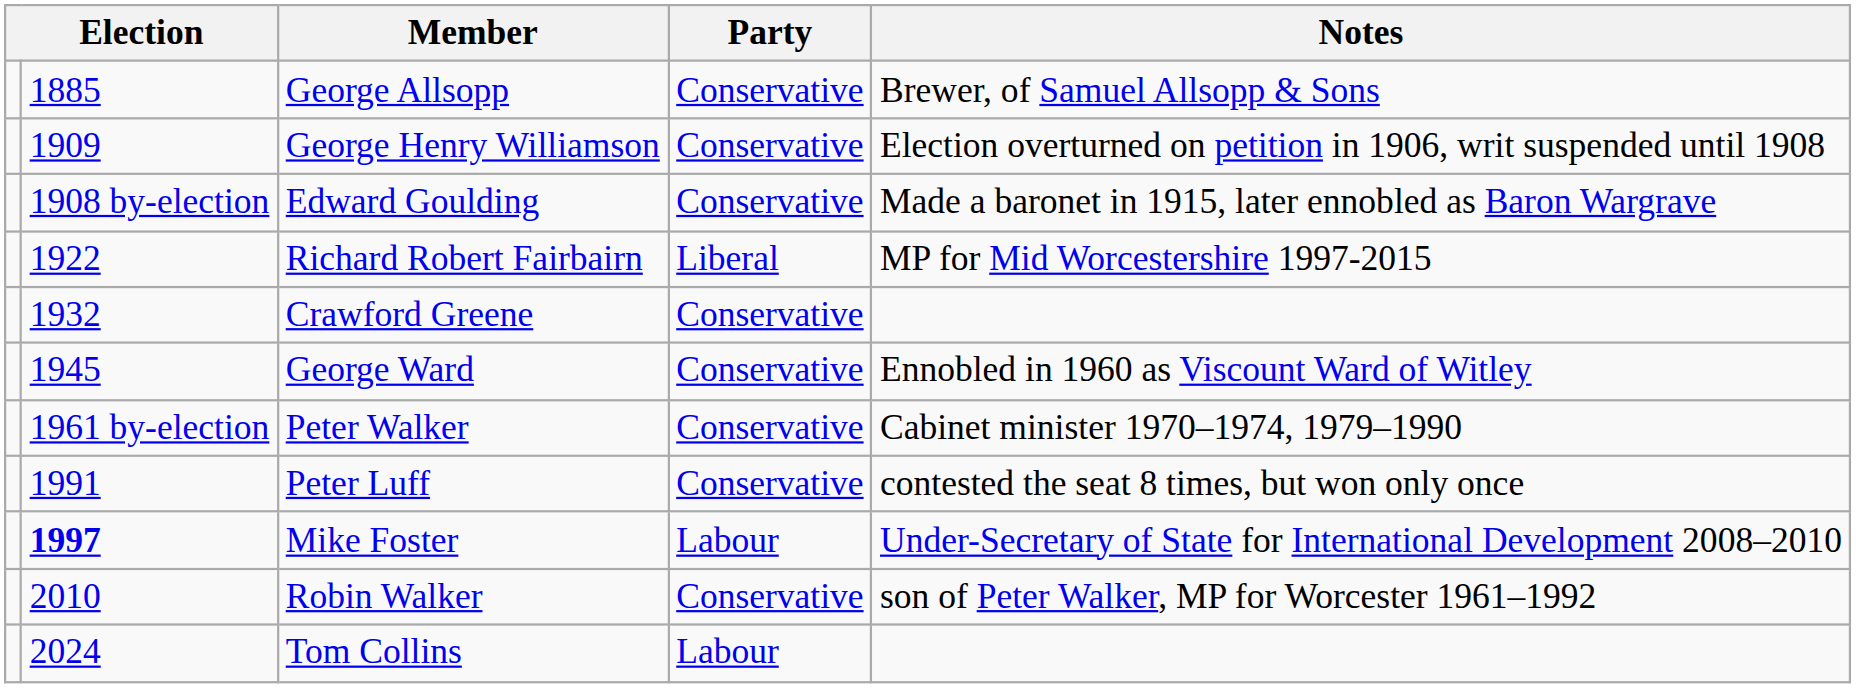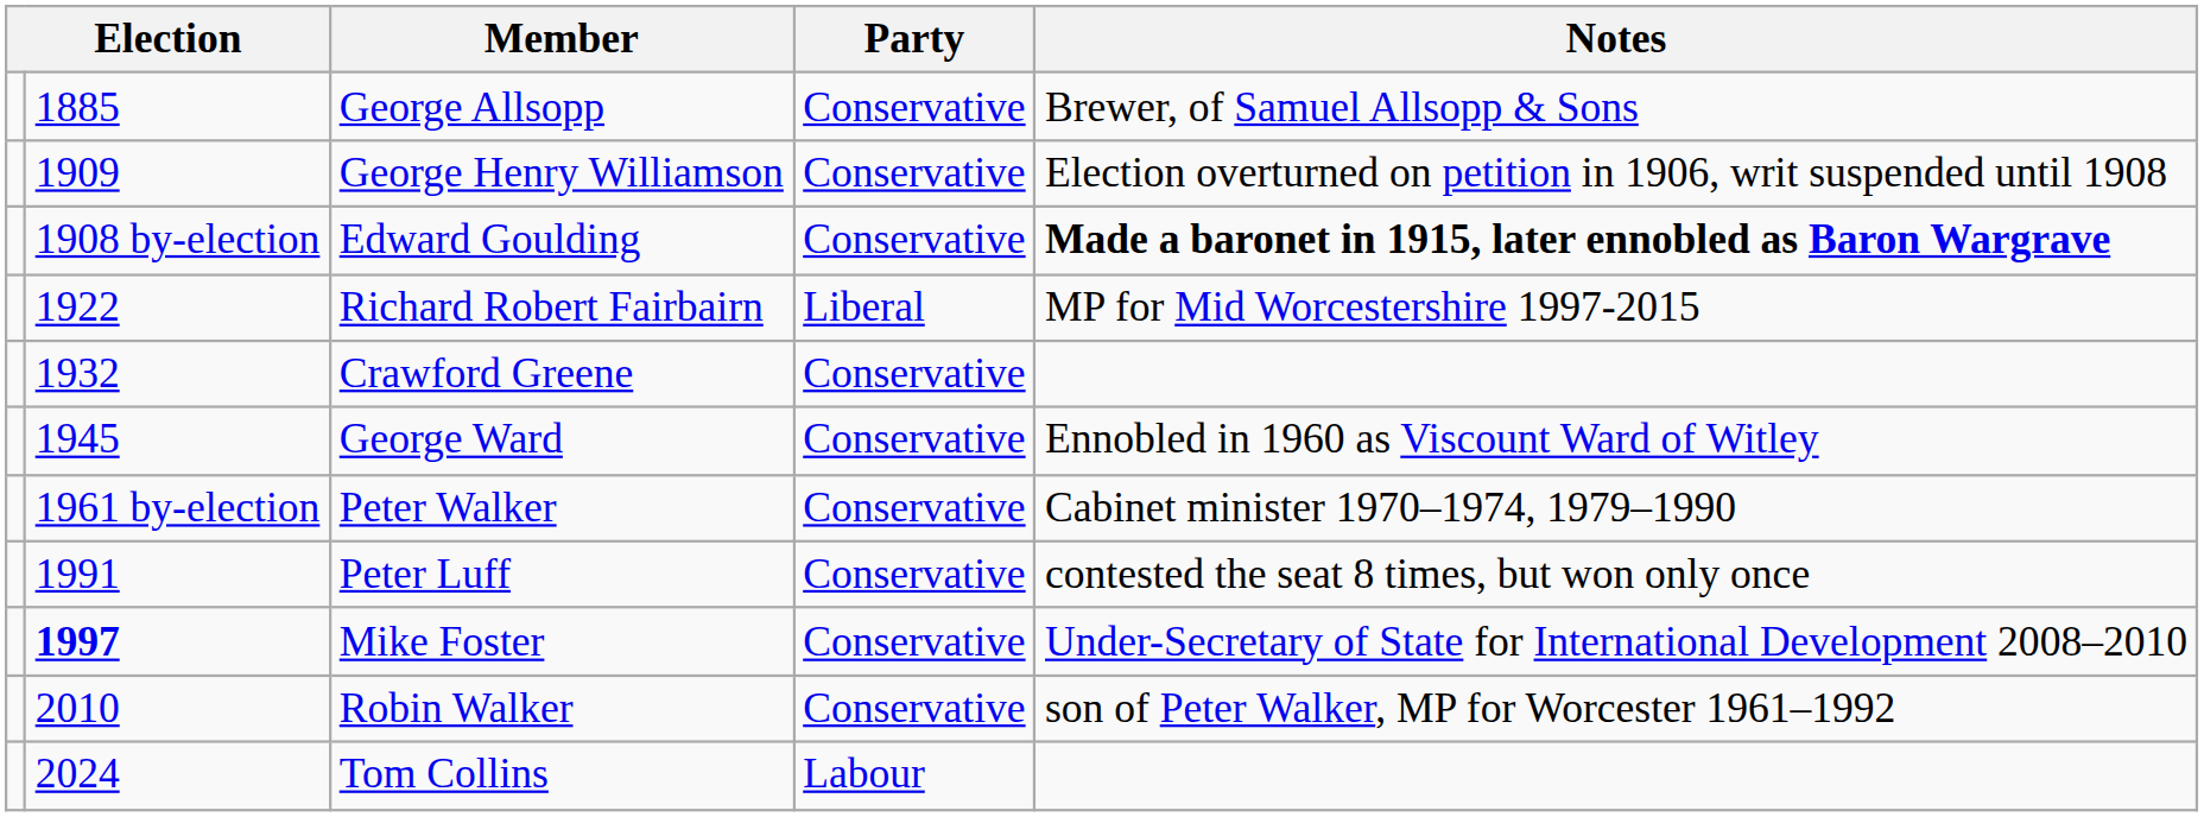Edward Goulding | Notes: normal -> bold
Mike Foster | Party: Labour -> Conservative
